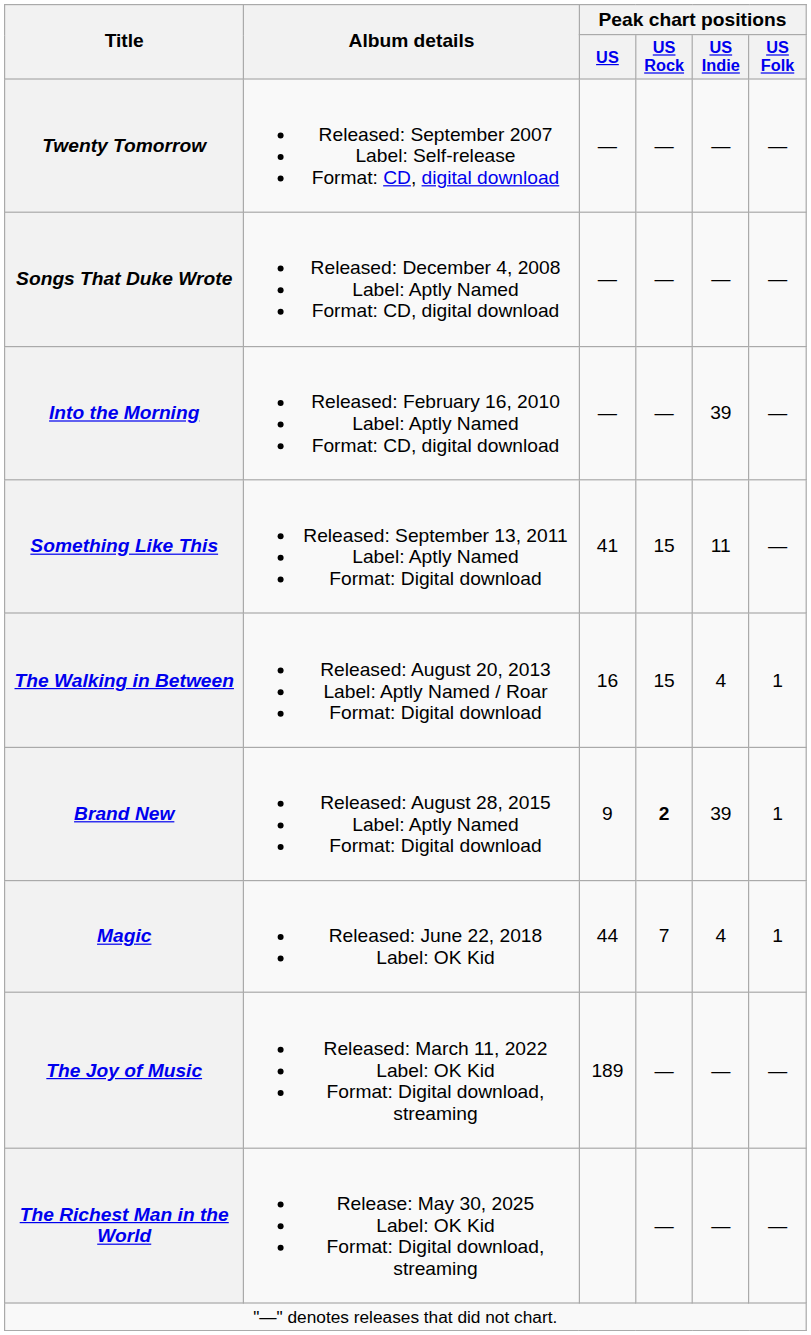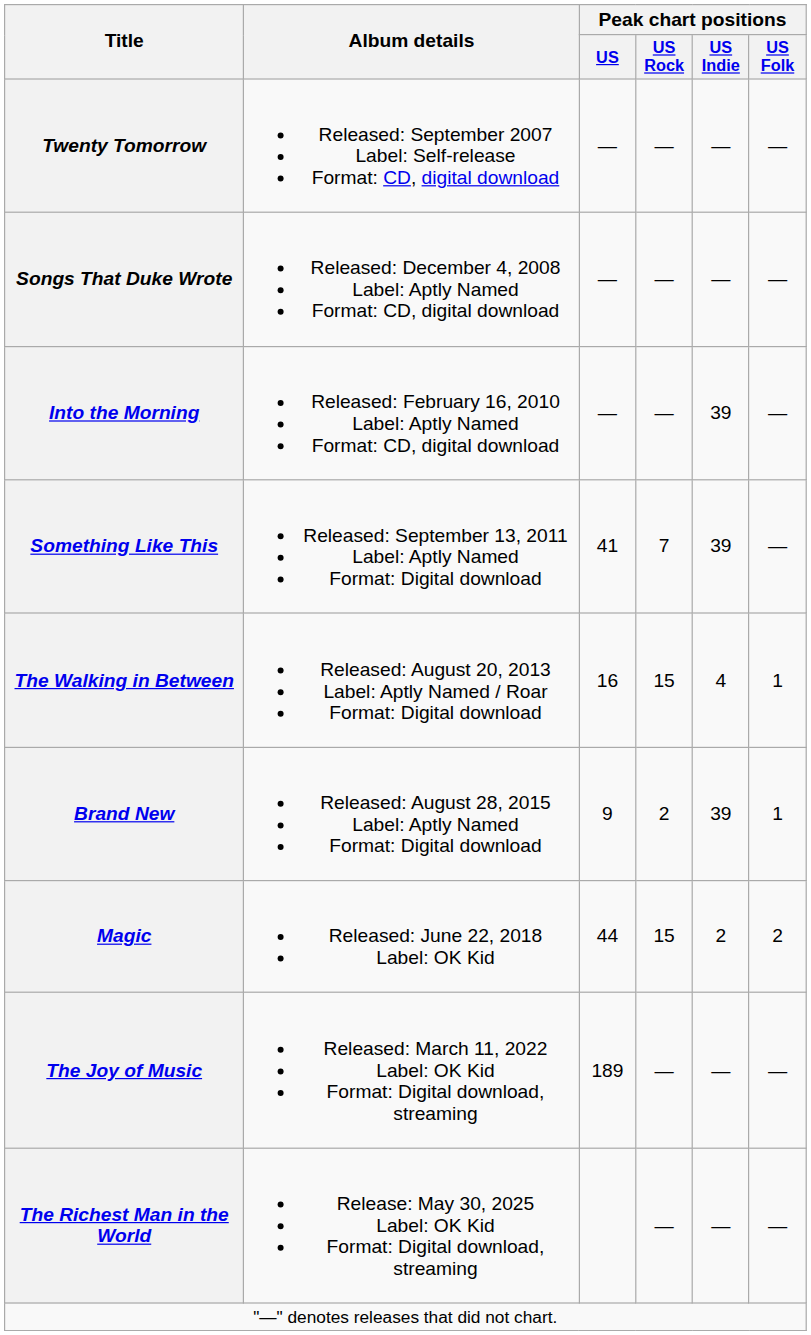Something Like This | Peak chart positions / US Rock: 15 -> 7
Something Like This | Peak chart positions / US Indie: 11 -> 39
Brand New | Peak chart positions / US Rock: bold -> normal
Magic | Peak chart positions / US Rock: 7 -> 15
Magic | Peak chart positions / US Indie: 4 -> 2
Magic | Peak chart positions / US Folk: 1 -> 2
